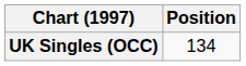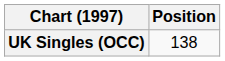UK Singles (OCC) | Position: 134 -> 138
